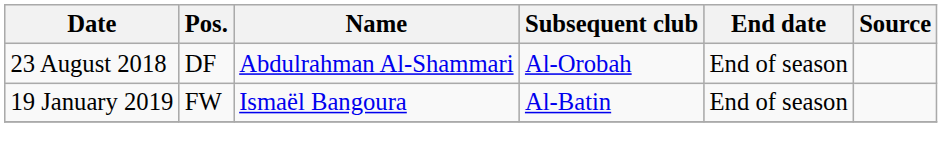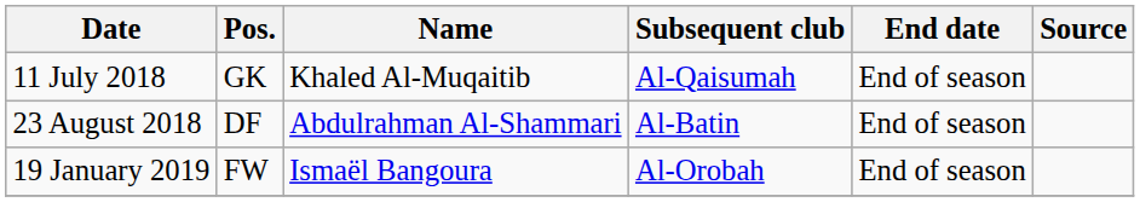+ row: 11 July 2018 | GK | Khaled Al-Muqaitib | Al-Qaisumah | End of season
23 August 2018 | Subsequent club: Al-Orobah -> Al-Batin
19 January 2019 | Subsequent club: Al-Batin -> Al-Orobah
